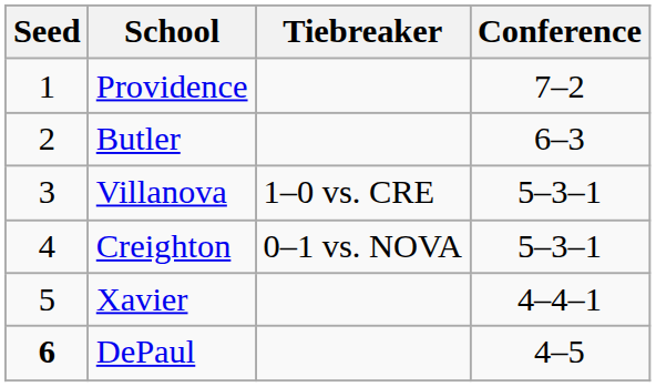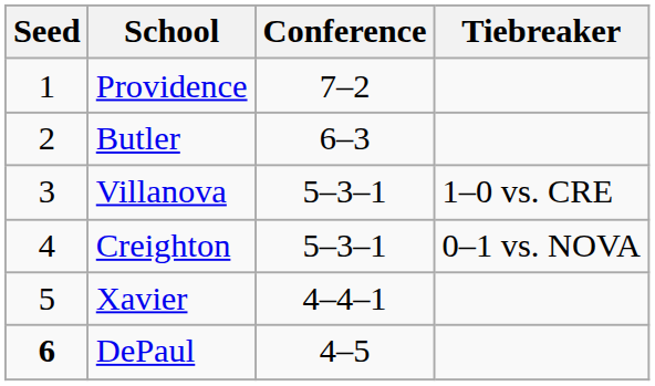columns swapped: Conference <-> Tiebreaker
